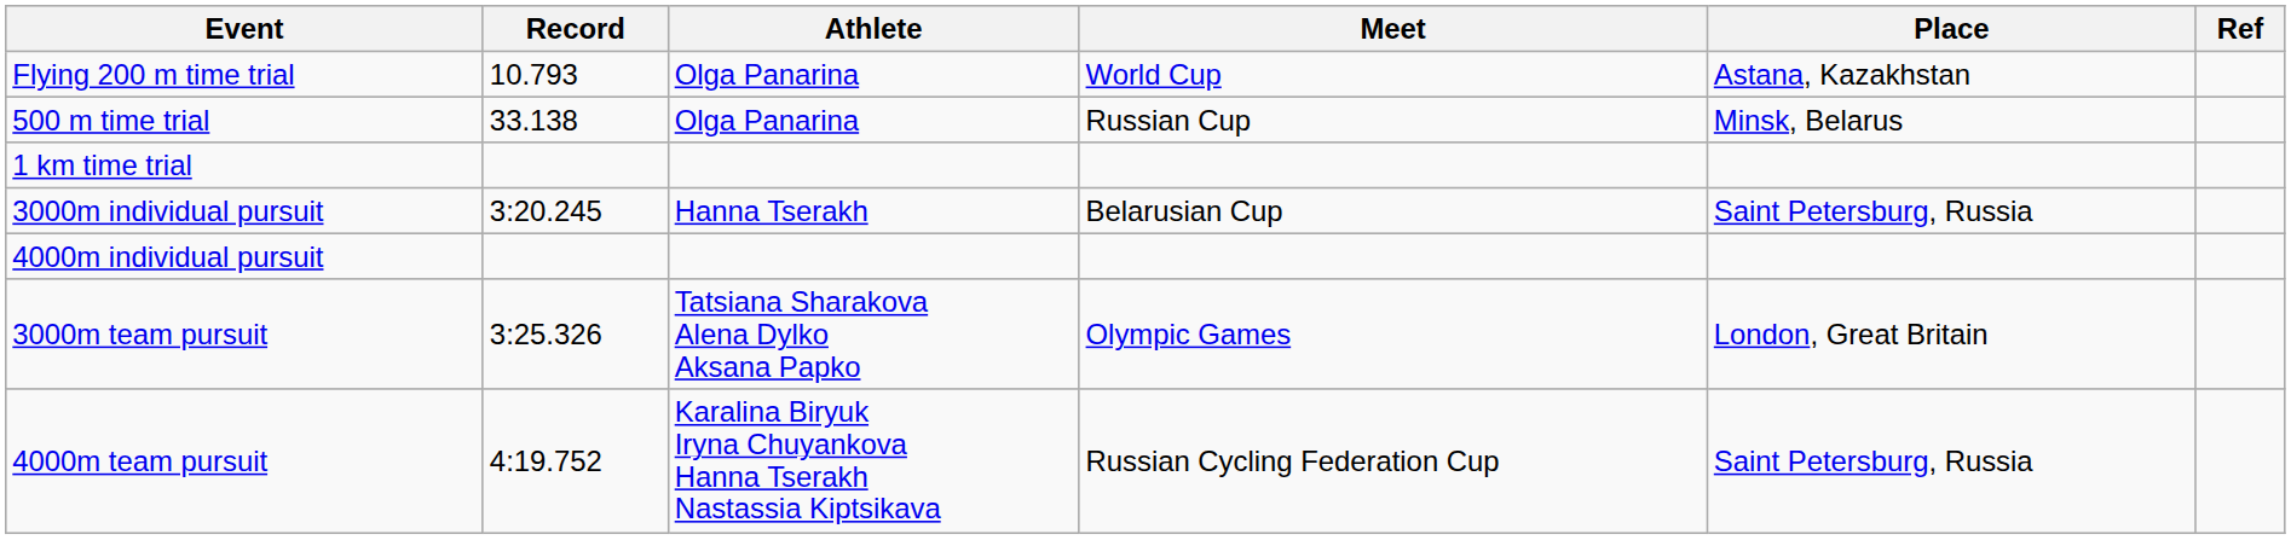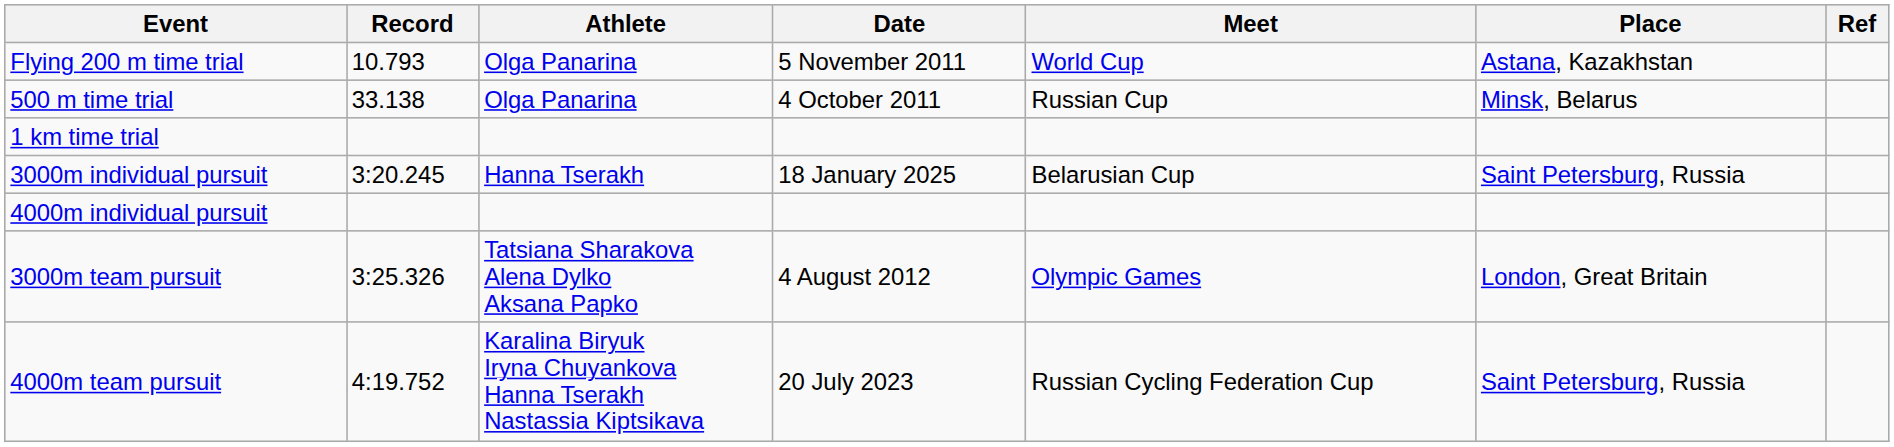+ column: Date | 5 November 2011 | 4 October 2011 | 18 January 2025 | 4 August 2012 | 20 July 2023
